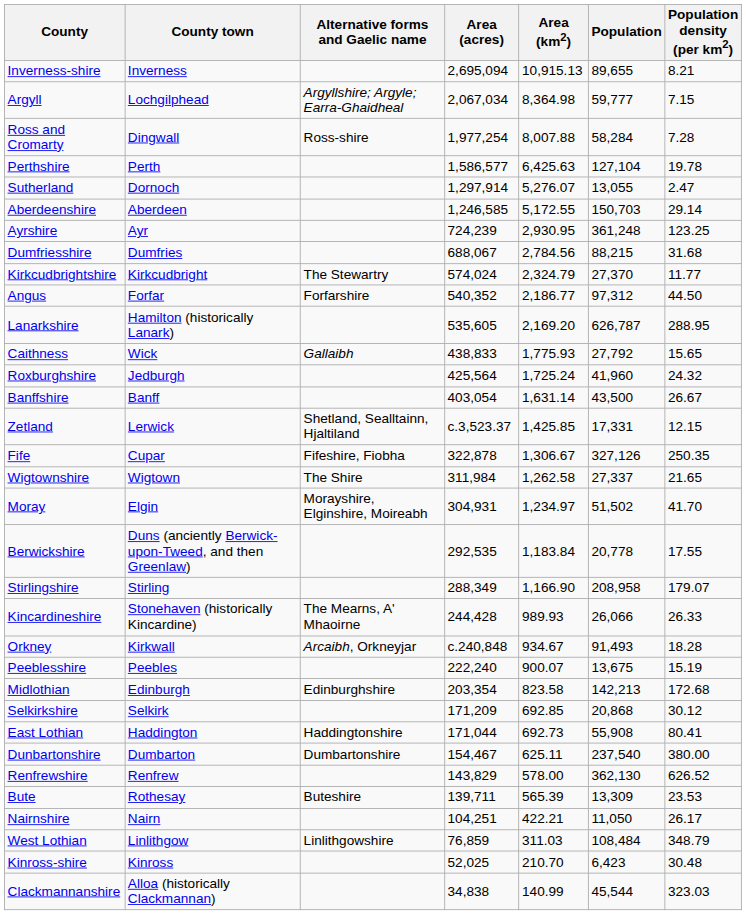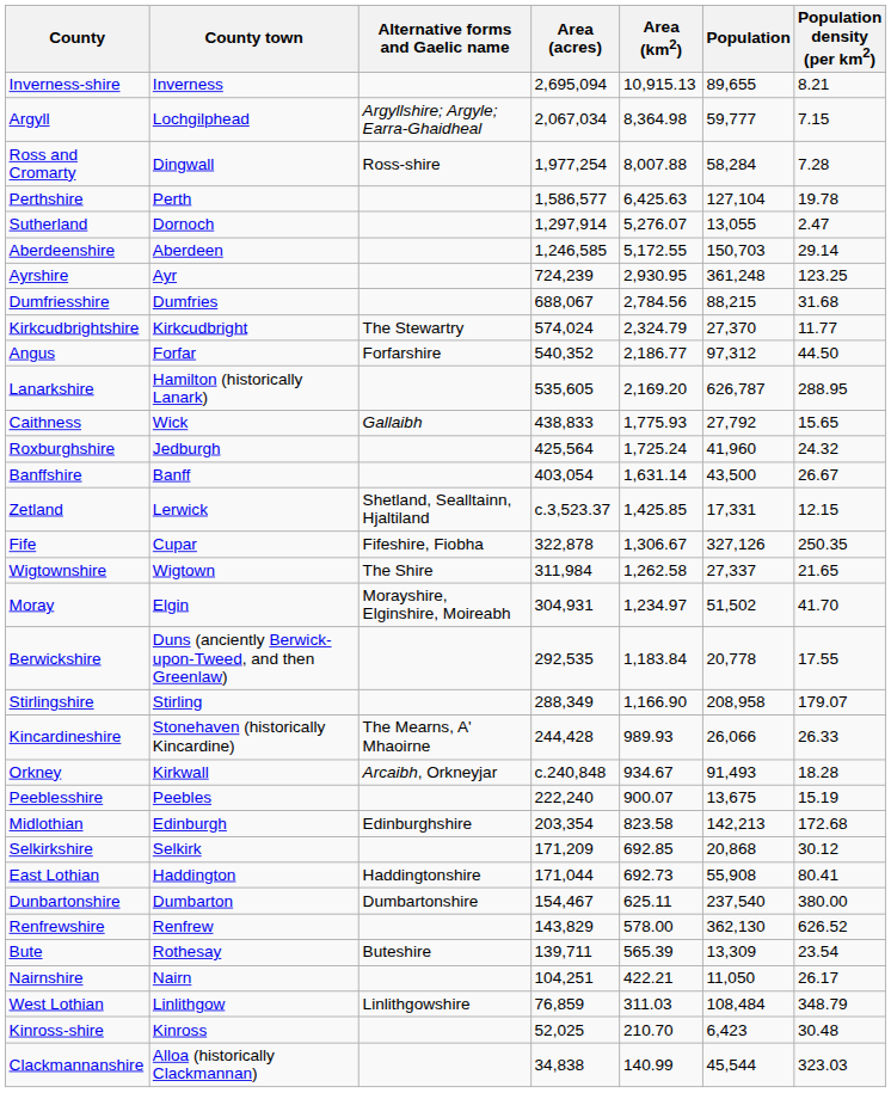Bute | Population density (per km2): 23.53 -> 23.54
